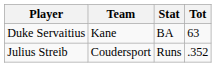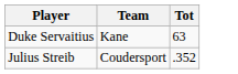- column: Stat | BA | Runs
